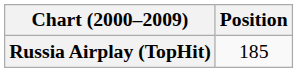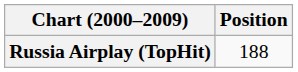Russia Airplay (TopHit) | Position: 185 -> 188
